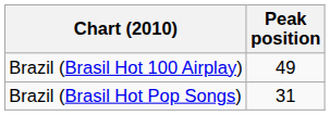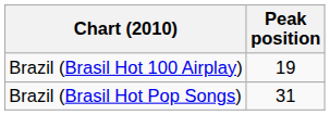Brazil (Brasil Hot 100 Airplay) | Peak position: 49 -> 19
